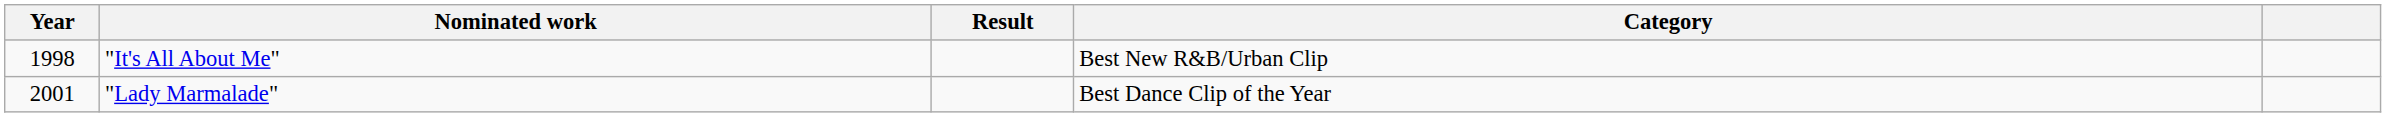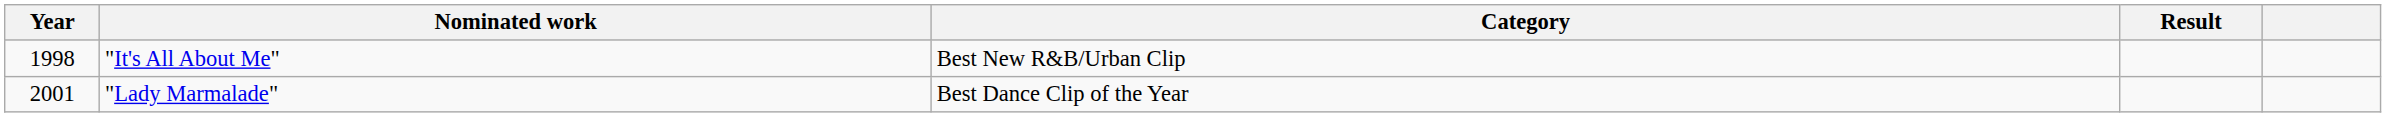columns swapped: Category <-> Result
